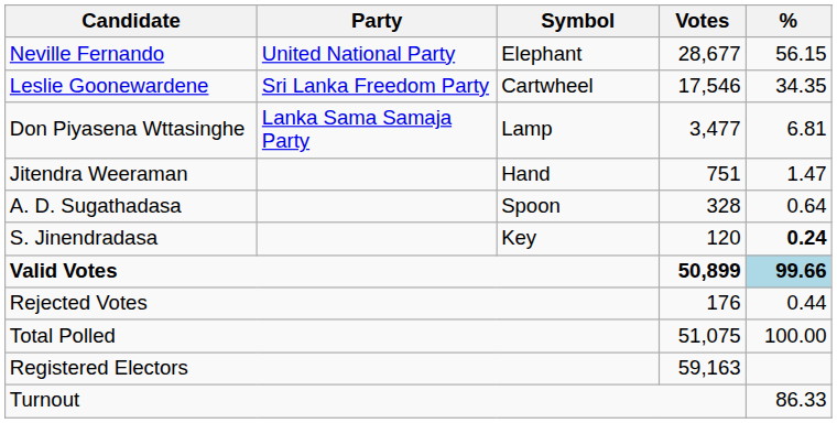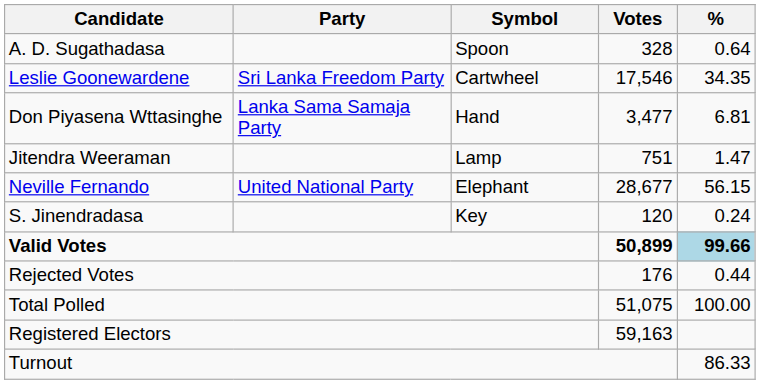rows swapped: Neville Fernando <-> A. D. Sugathadasa
Don Piyasena Wttasinghe | Symbol: Lamp -> Hand
Jitendra Weeraman | Symbol: Hand -> Lamp
S. Jinendradasa | %: bold -> normal
